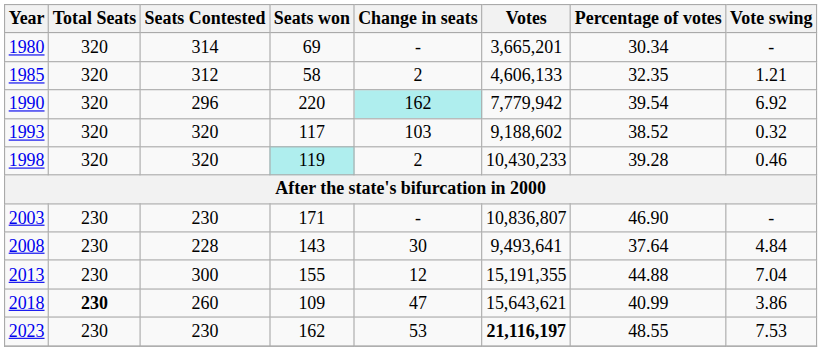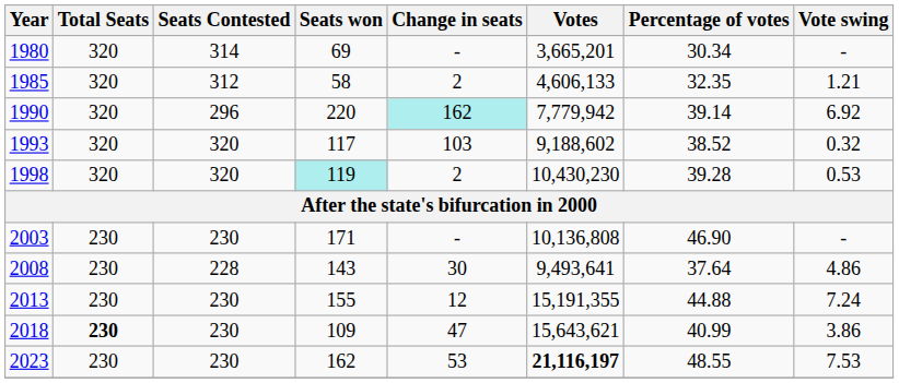1990 | Percentage of votes: 39.54 -> 39.14
1998 | Votes: 10,430,233 -> 10,430,230
1998 | Vote swing: 0.46 -> 0.53
2003 | Votes: 10,836,807 -> 10,136,808
2008 | Vote swing: 4.84 -> 4.86
2013 | Seats Contested: 300 -> 230
2013 | Vote swing: 7.04 -> 7.24
2018 | Seats Contested: 260 -> 230
